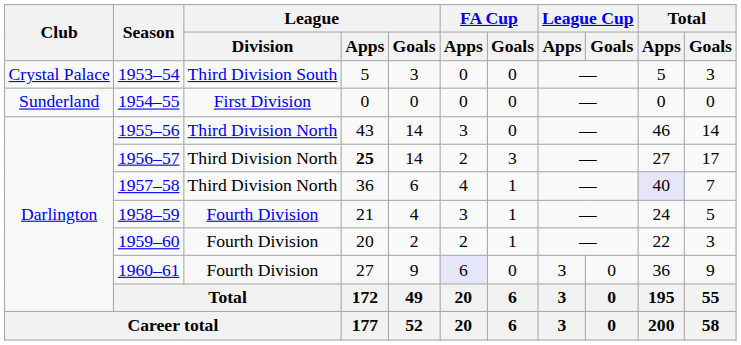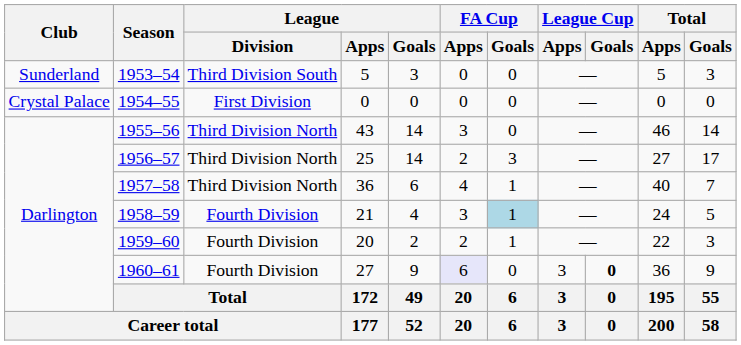1953–54 | Club: Crystal Palace -> Sunderland
1954–55 | Club: Sunderland -> Crystal Palace
1956–57 | League / Apps: bold -> normal
1957–58 | Total / Apps: lavender background -> no background
1958–59 | FA Cup / Goals: no background -> lightblue background
1960–61 | League Cup / Goals: normal -> bold
